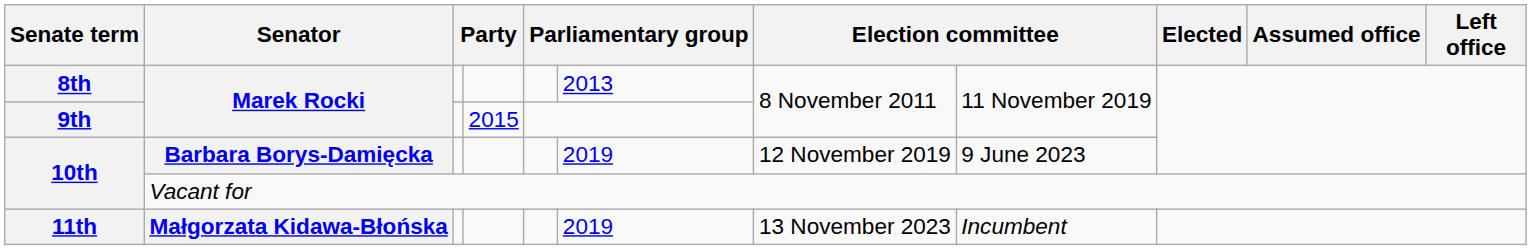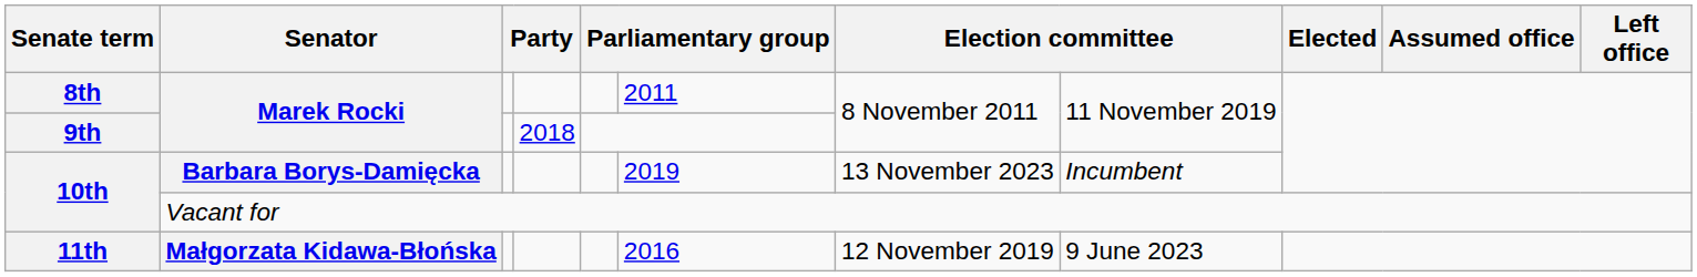8th | column 6: 2013 -> 2011
9th | column 4: 2015 -> 2018
10th / Barbara Borys-Damięcka | column 7: 12 November 2019 -> 13 November 2023
10th / Barbara Borys-Damięcka | column 8: 9 June 2023 -> Incumbent
11th | column 6: 2019 -> 2016
11th | column 7: 13 November 2023 -> 12 November 2019
11th | column 8: Incumbent -> 9 June 2023
